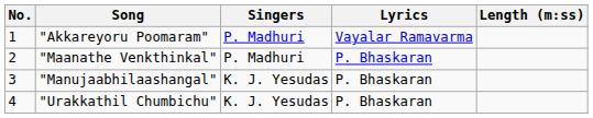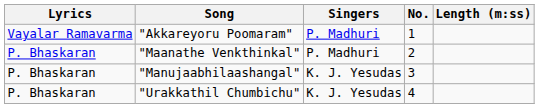columns swapped: No. <-> Lyrics
